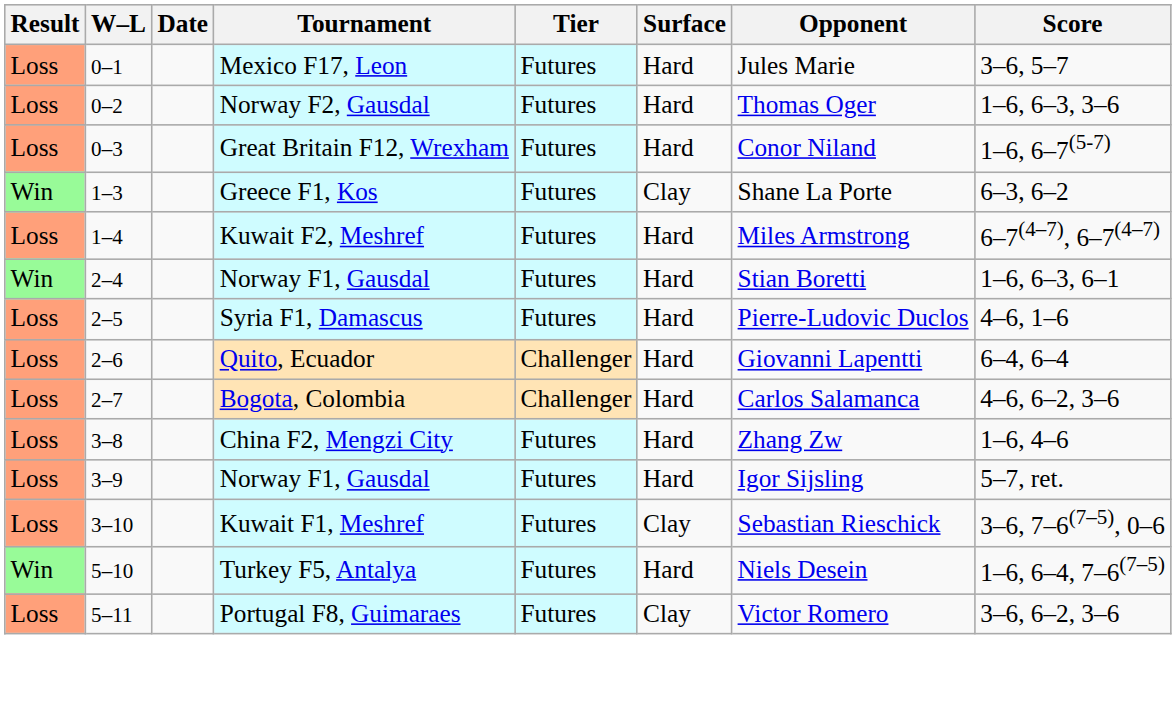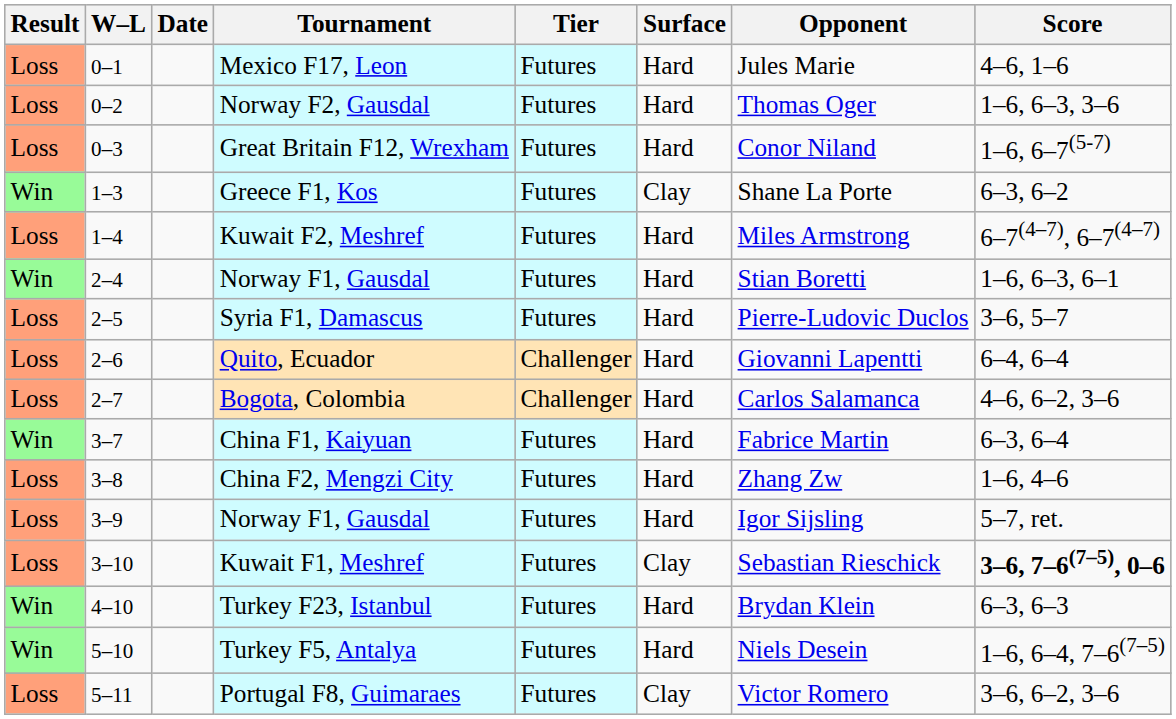Mexico F17, Leon | Score: 3–6, 5–7 -> 4–6, 1–6
Syria F1, Damascus | Score: 4–6, 1–6 -> 3–6, 5–7
+ row: Win | 3–7 | China F1, Kaiyuan | Futures | Hard | Fabrice Martin | 6–3, 6–4
Kuwait F1, Meshref | Score: normal -> bold
+ row: Win | 4–10 | Turkey F23, Istanbul | Futures | Hard | Brydan Klein | 6–3, 6–3
